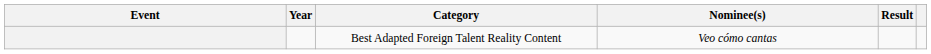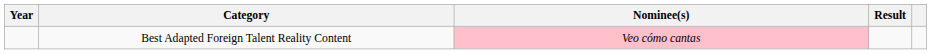- column: Event
Best Adapted Foreign Talent Reality Content | Nominee(s): no background -> pink background
